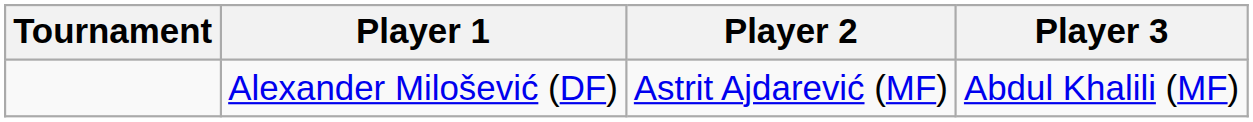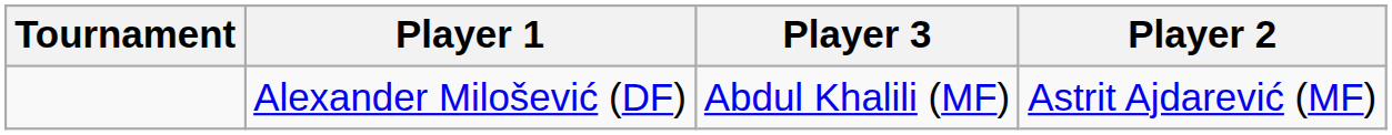columns swapped: Player 2 <-> Player 3
